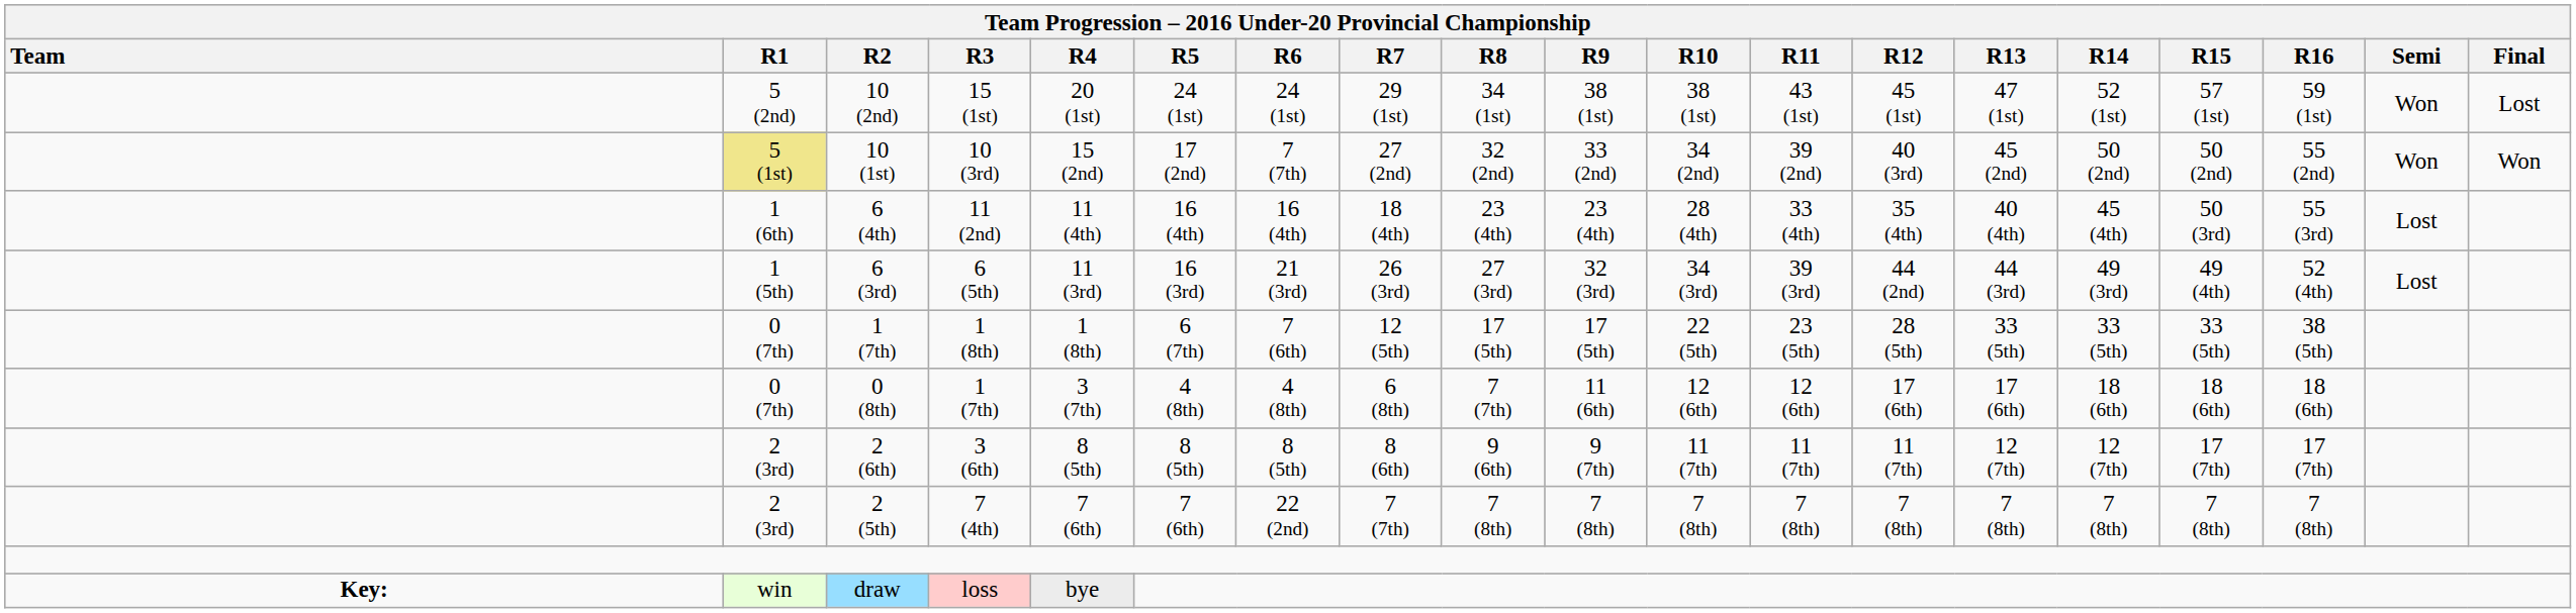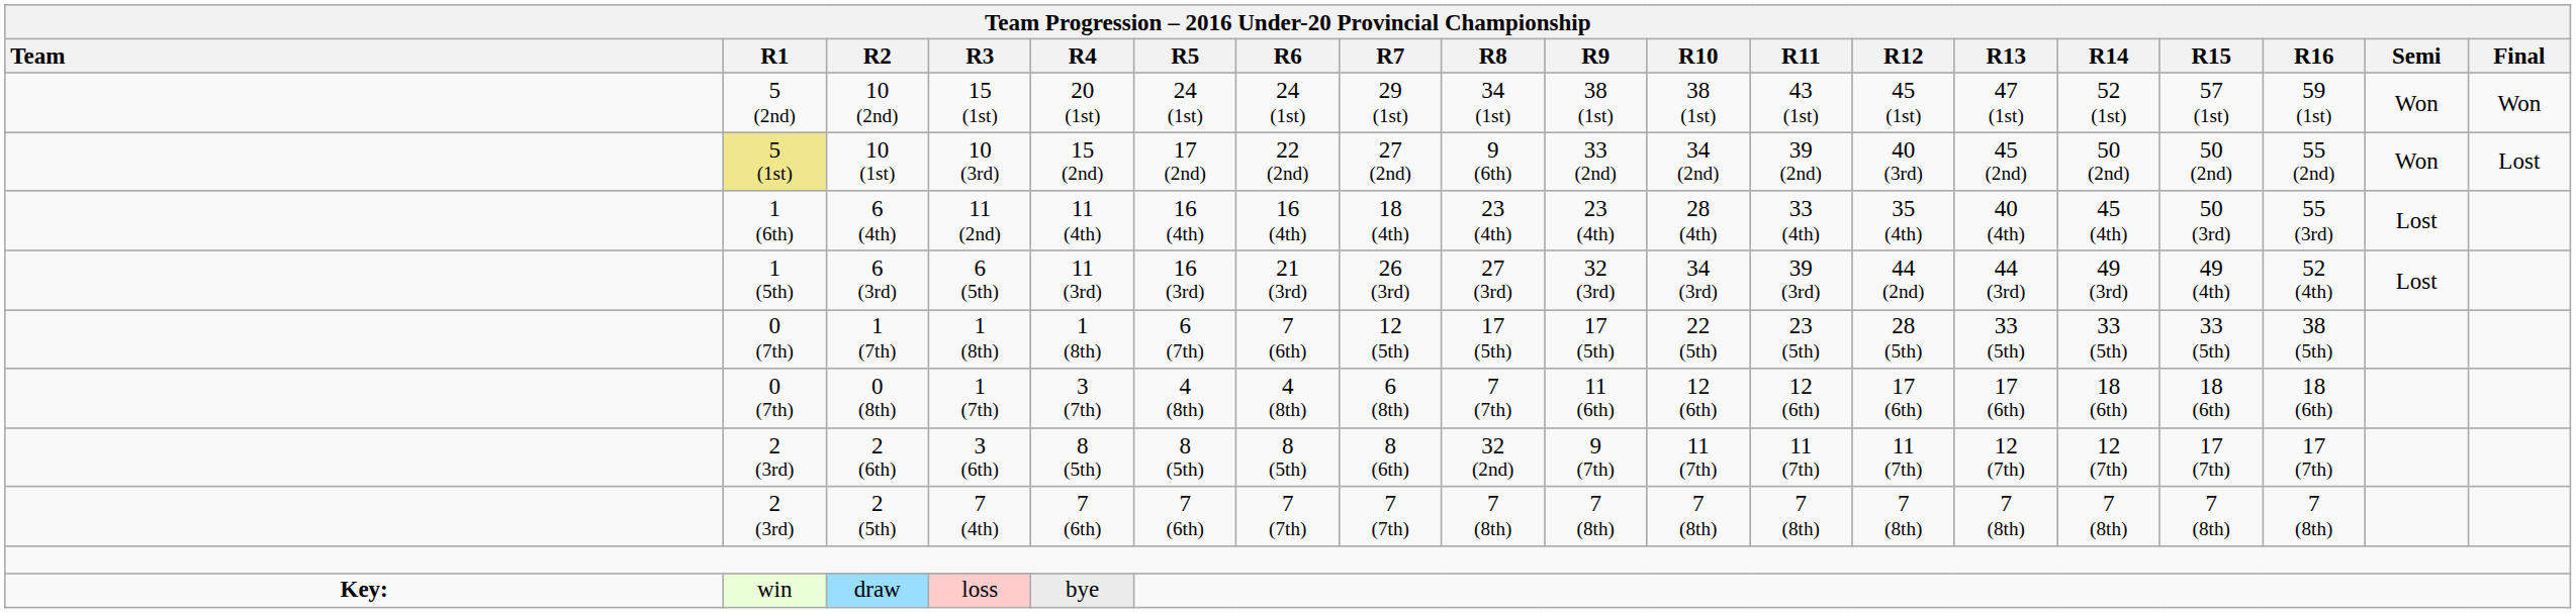10 (2nd) | column 19: Lost -> Won
10 (1st) | column 7: 7 (7th) -> 22 (2nd)
10 (1st) | column 9: 32 (2nd) -> 9 (6th)
10 (1st) | column 19: Won -> Lost
2 (6th) | column 9: 9 (6th) -> 32 (2nd)
2 (5th) | column 7: 22 (2nd) -> 7 (7th)
